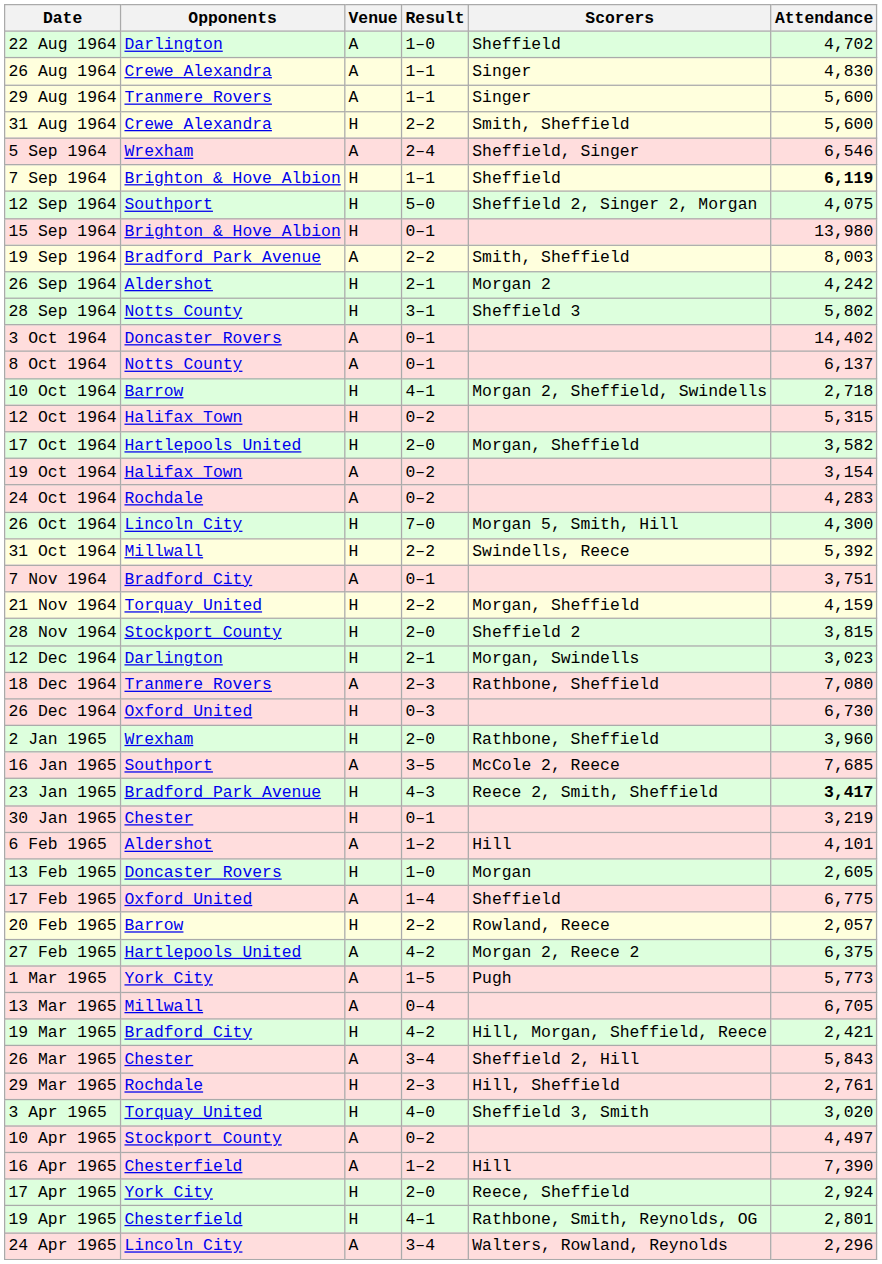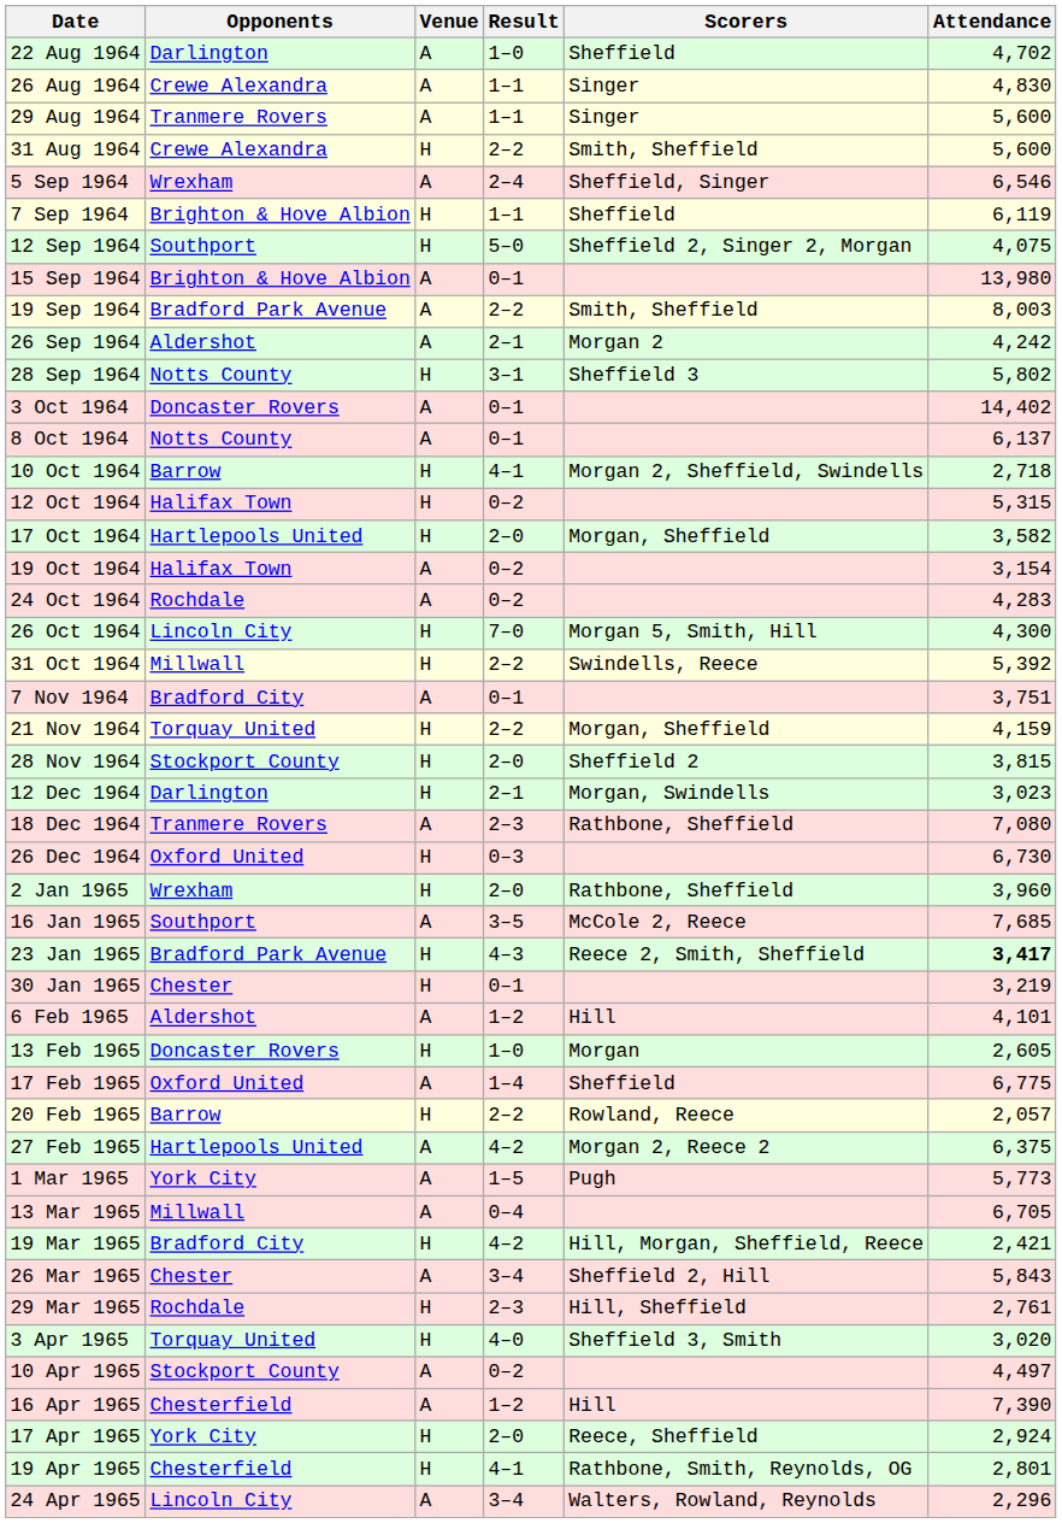7 Sep 1964 | Attendance: bold -> normal
15 Sep 1964 | Venue: H -> A
26 Sep 1964 | Venue: H -> A
